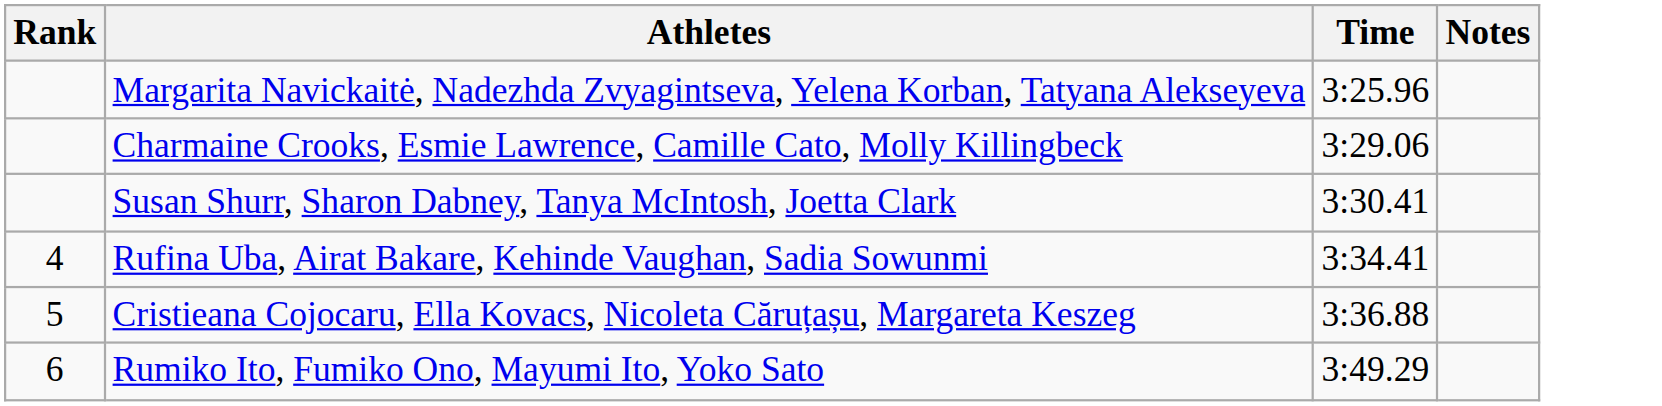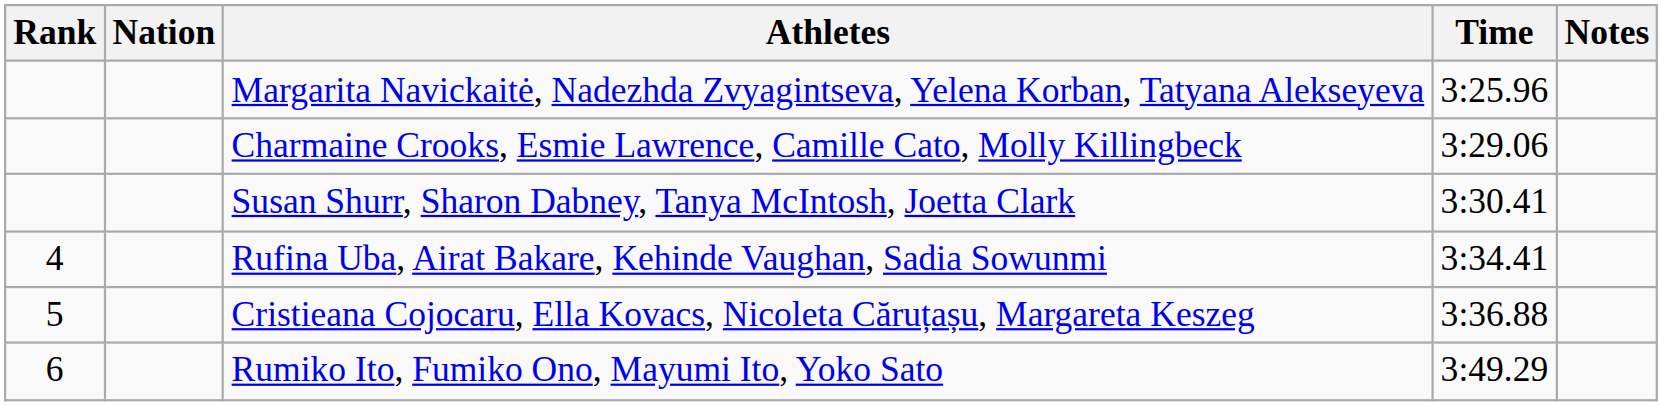+ column: Nation
